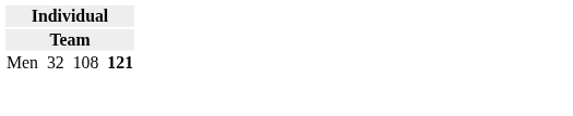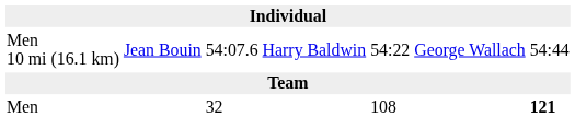+ row: Men 10 mi (16.1 km) | Jean Bouin | 54:07.6 | Harry Baldwin | 54:22 | George Wallach | 54:44
